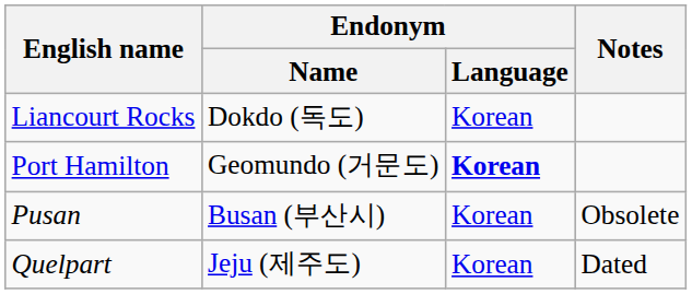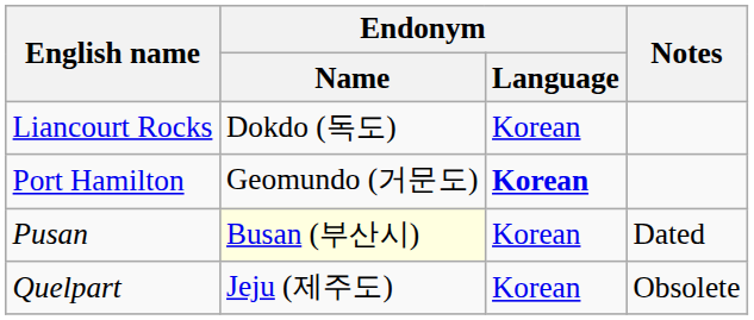Pusan | Endonym / Name: no background -> lightyellow background
Pusan | Notes: Obsolete -> Dated
Quelpart | Notes: Dated -> Obsolete
